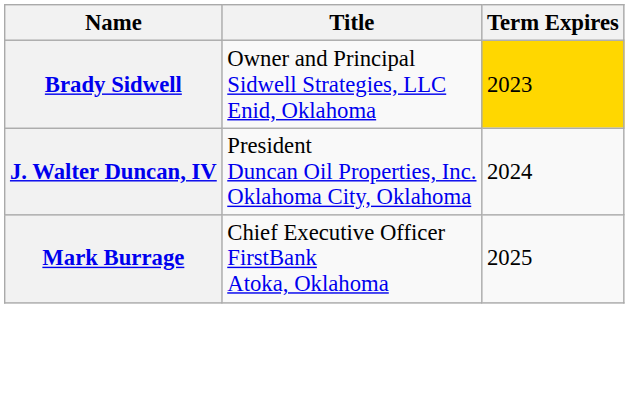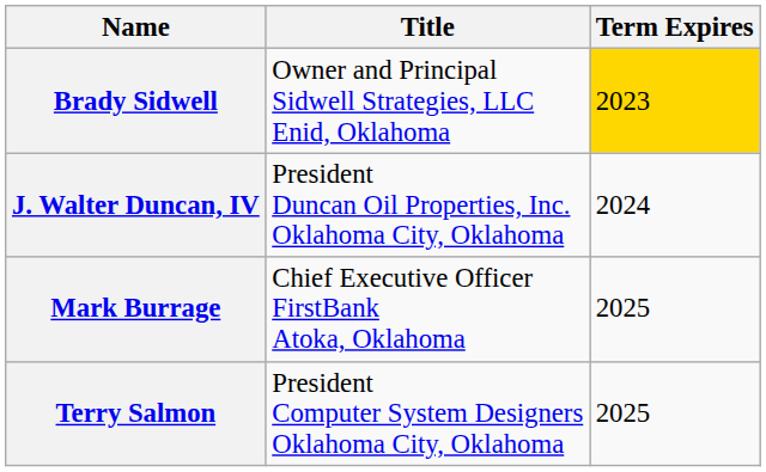+ row: Terry Salmon | President Computer System Designers Oklahoma City, Oklahoma | 2025
